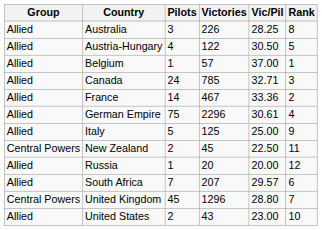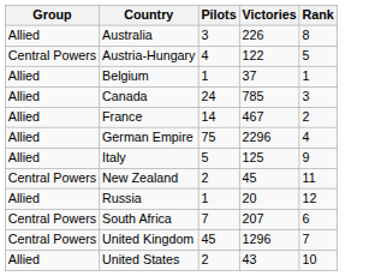- column: Vic/Pil | 28.25 | 30.50 | 37.00 | 32.71 | 33.36 | 30.61 | 25.00 | 22.50 | 20.00 | 29.57 | 28.80 | 23.00
Austria-Hungary | Group: Allied -> Central Powers
Belgium | Victories: 57 -> 37
South Africa | Group: Allied -> Central Powers
